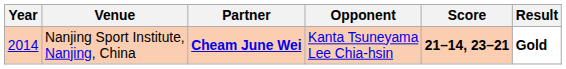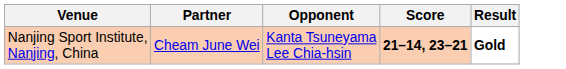- column: Year | 2014
Nanjing Sport Institute, Nanjing, China | Partner: bold -> normal
